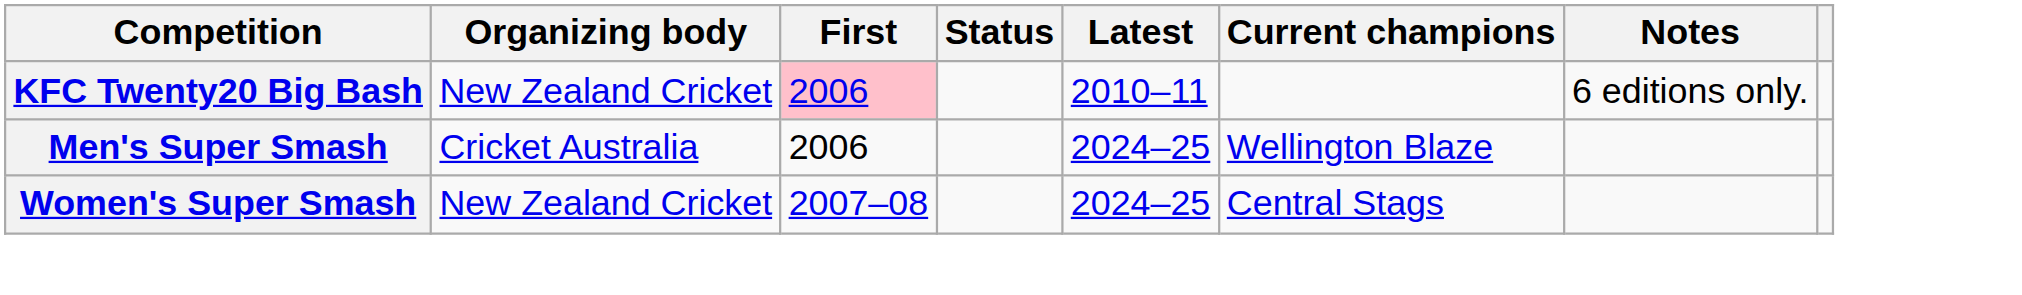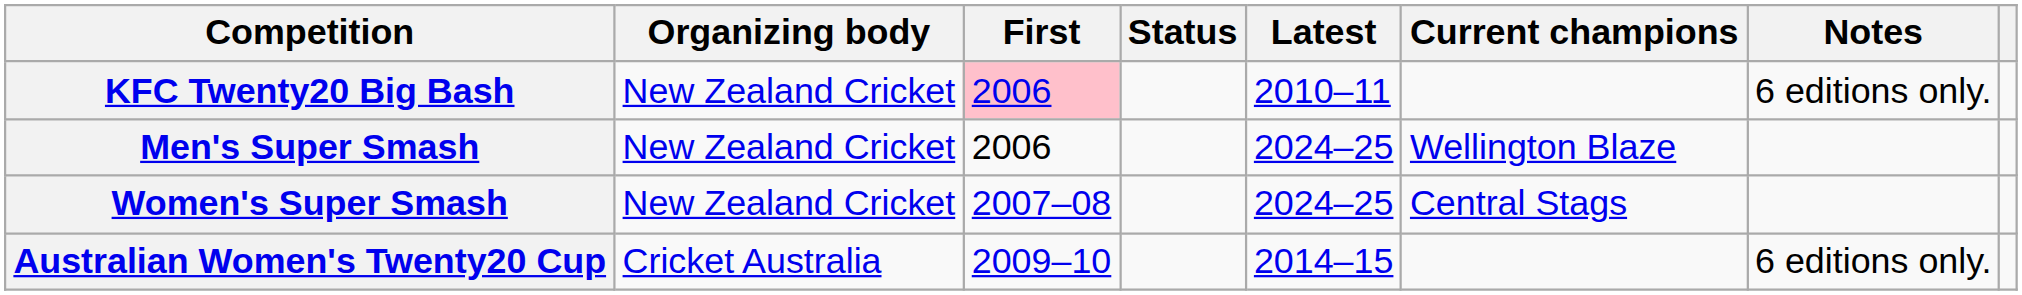Men's Super Smash | Organizing body: Cricket Australia -> New Zealand Cricket
+ row: Australian Women's Twenty20 Cup | Cricket Australia | 2009–10 | 2014–15 | 6 editions only.
